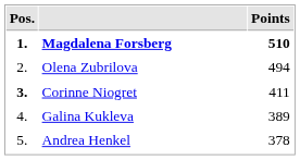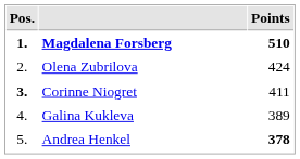Olena Zubrilova | Points: 494 -> 424
Andrea Henkel | Points: normal -> bold
